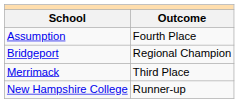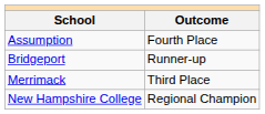Bridgeport | Outcome: Regional Champion -> Runner-up
New Hampshire College | Outcome: Runner-up -> Regional Champion
